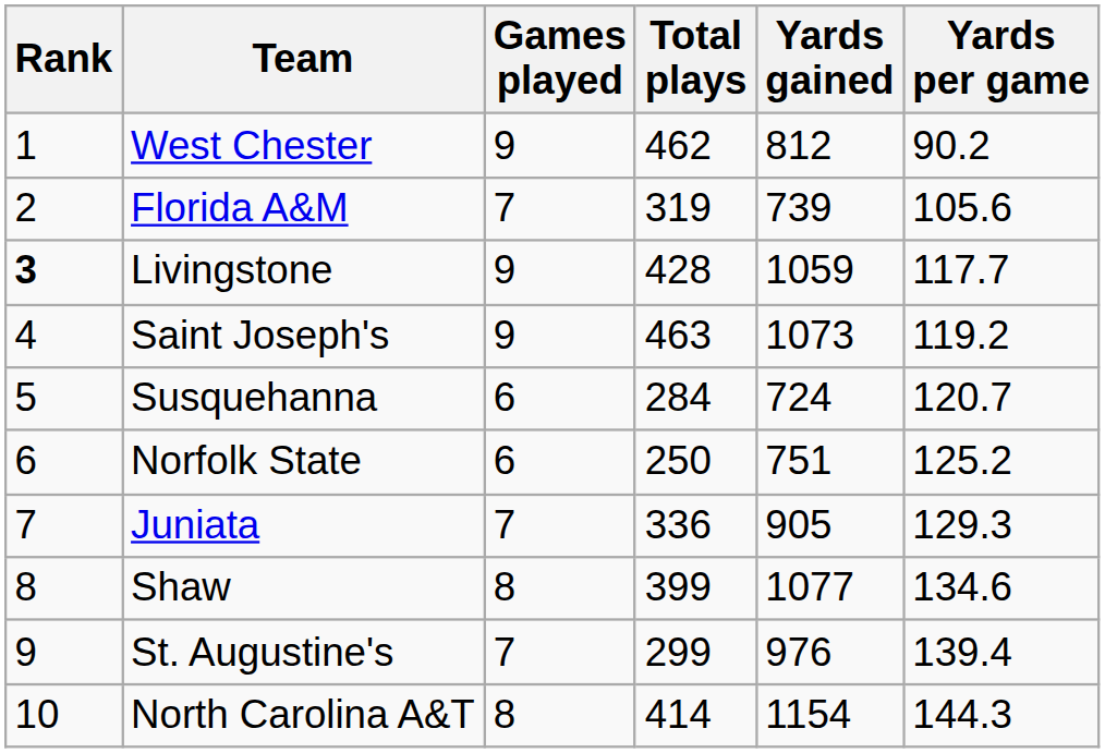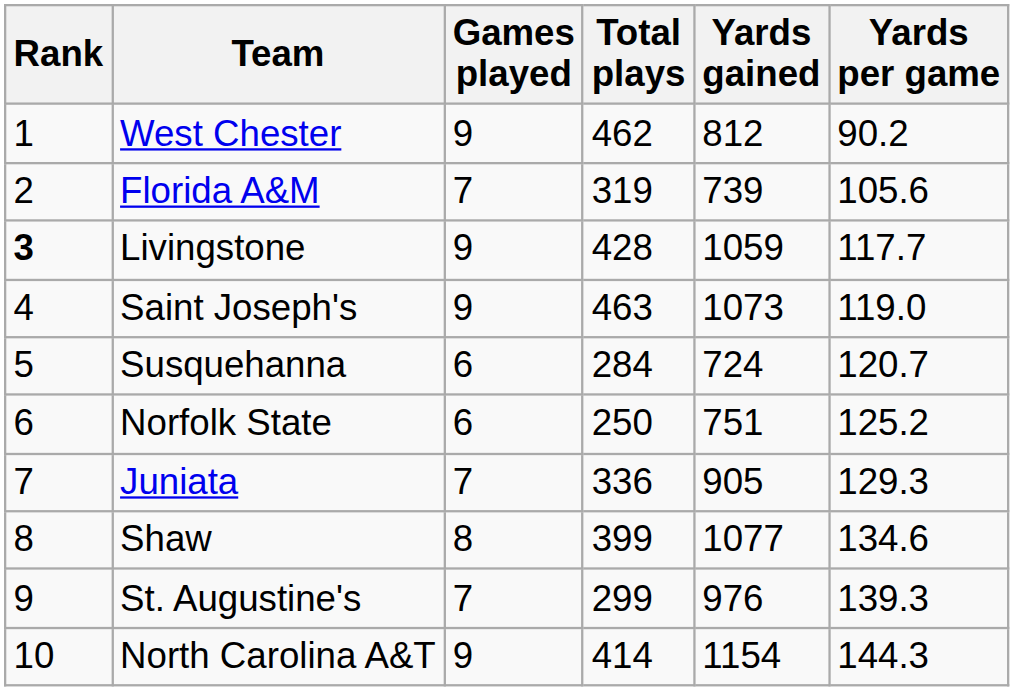Saint Joseph's | Yards per game: 119.2 -> 119.0
St. Augustine's | Yards per game: 139.4 -> 139.3
North Carolina A&T | Games played: 8 -> 9
